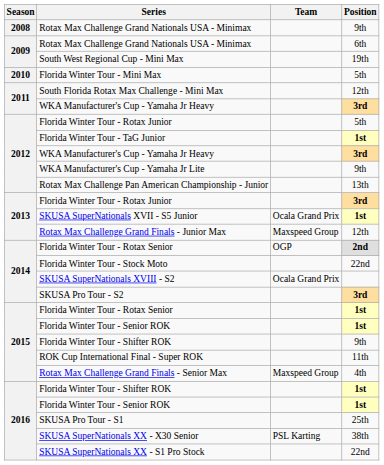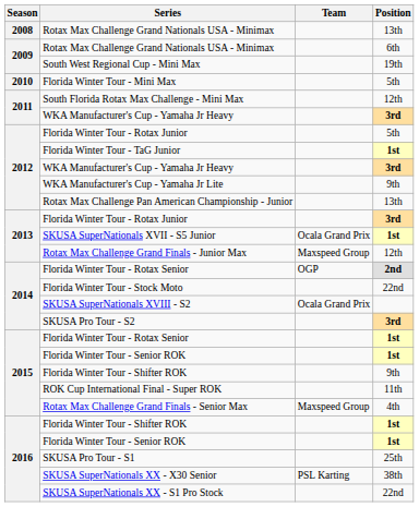2008 / Rotax Max Challenge Grand Nationals USA - Minimax | Position: 9th -> 13th
